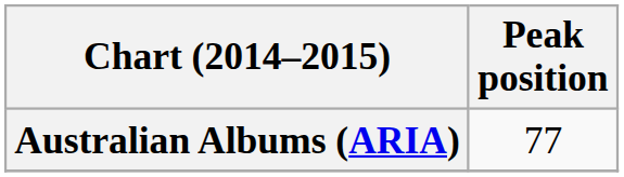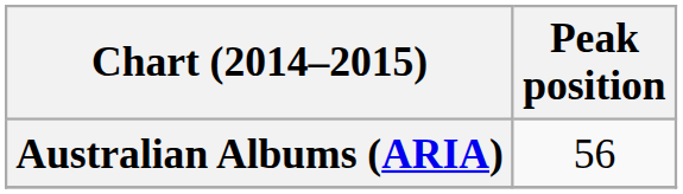Australian Albums (ARIA) | Peak position: 77 -> 56
